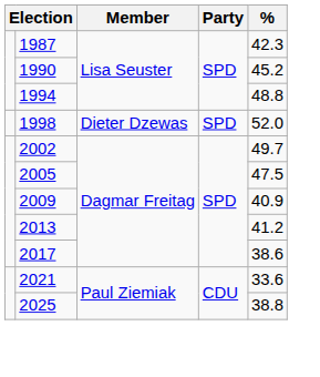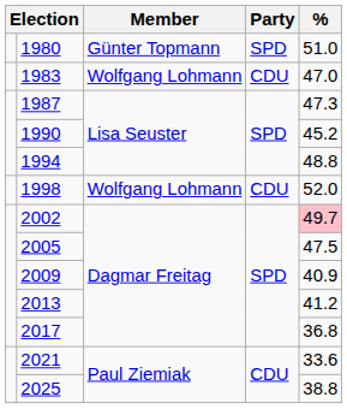+ row: 1980 | Günter Topmann | SPD | 51.0
+ row: 1983 | Wolfgang Lohmann | CDU | 47.0
1987 | %: 42.3 -> 47.3
1998 | Member: Dieter Dzewas -> Wolfgang Lohmann
1998 | Party: SPD -> CDU
2002 | %: no background -> pink background
2017 | %: 38.6 -> 36.8
